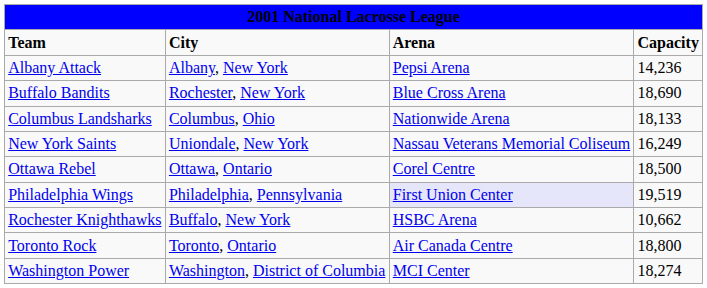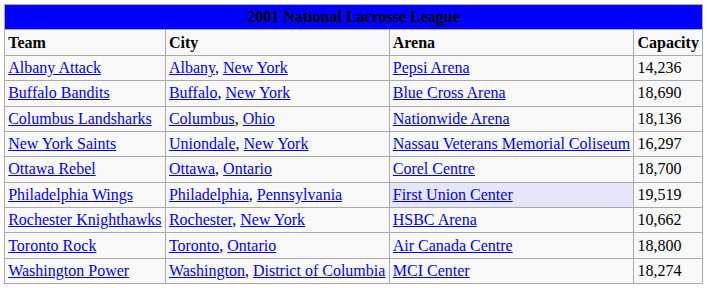Buffalo Bandits | column 2: Rochester, New York -> Buffalo, New York
Columbus Landsharks | column 4: 18,133 -> 18,136
New York Saints | column 4: 16,249 -> 16,297
Ottawa Rebel | column 4: 18,500 -> 18,700
Rochester Knighthawks | column 2: Buffalo, New York -> Rochester, New York
